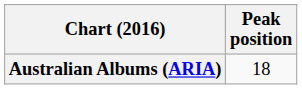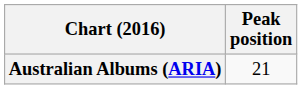Australian Albums (ARIA) | Peak position: 18 -> 21
